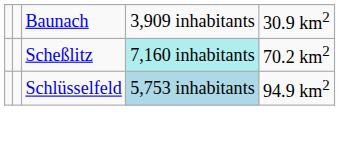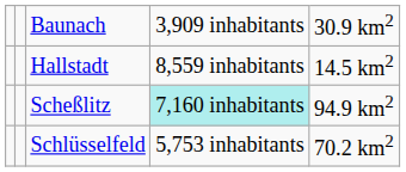+ row: Hallstadt | 8,559 inhabitants | 14.5 km2
Scheßlitz | column 5: 70.2 km2 -> 94.9 km2
Schlüsselfeld | column 4: lightblue background -> no background
Schlüsselfeld | column 5: 94.9 km2 -> 70.2 km2
